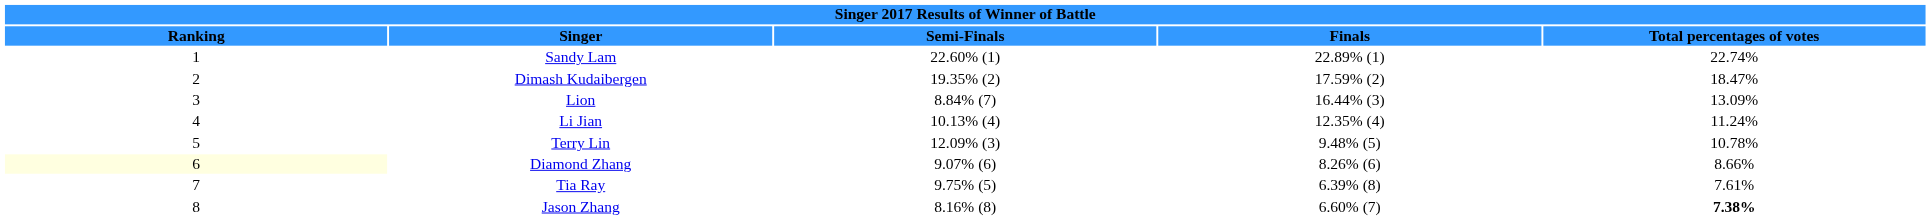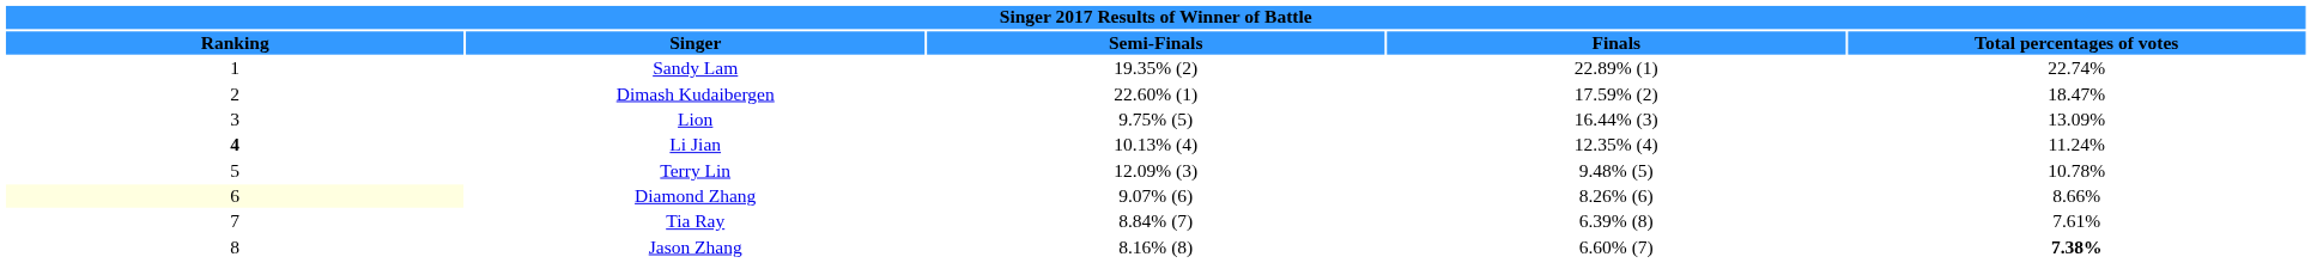Sandy Lam | column 3: 22.60% (1) -> 19.35% (2)
Dimash Kudaibergen | column 3: 19.35% (2) -> 22.60% (1)
Lion | column 3: 8.84% (7) -> 9.75% (5)
Li Jian | column 1: normal -> bold
Tia Ray | column 3: 9.75% (5) -> 8.84% (7)
